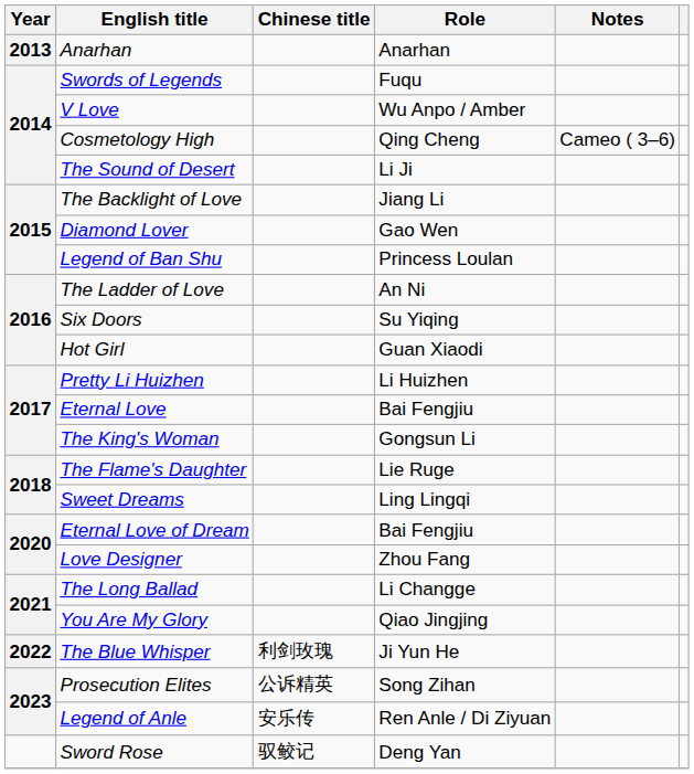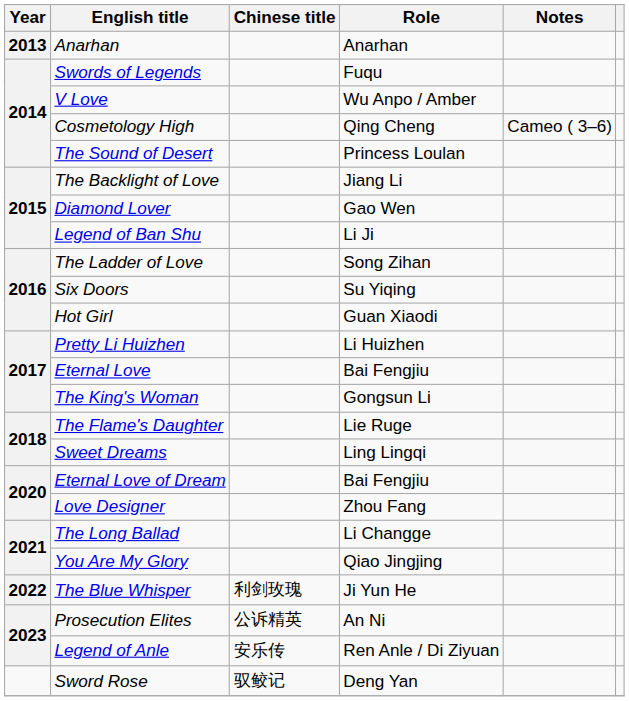The Sound of Desert | Role: Li Ji -> Princess Loulan
Legend of Ban Shu | Role: Princess Loulan -> Li Ji
The Ladder of Love | Role: An Ni -> Song Zihan
Prosecution Elites | Role: Song Zihan -> An Ni
